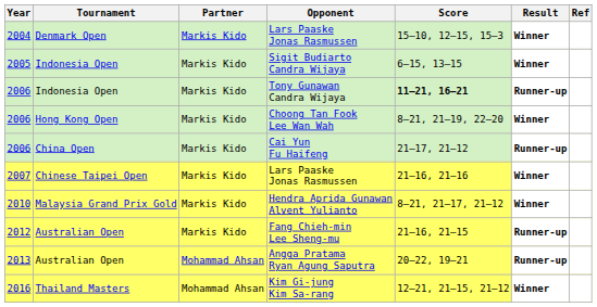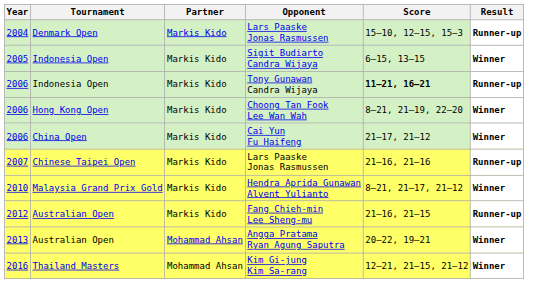- column: Ref
2004 / Lars Paaske Jonas Rasmussen | Result: Winner -> Runner-up
Cai Yun Fu Haifeng | Result: Runner-up -> Winner
2007 / Lars Paaske Jonas Rasmussen | Result: Winner -> Runner-up
Angga Pratama Ryan Agung Saputra | Result: Runner-up -> Winner
